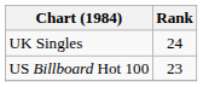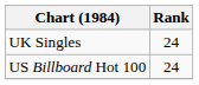US Billboard Hot 100 | Rank: 23 -> 24
